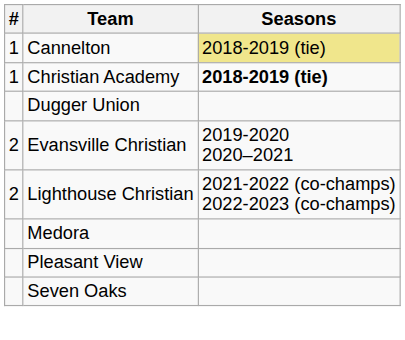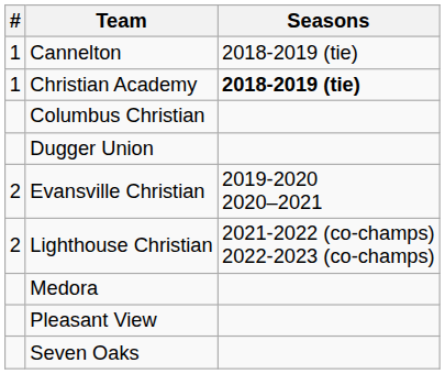Cannelton | Seasons: khaki background -> no background
+ row: Columbus Christian
